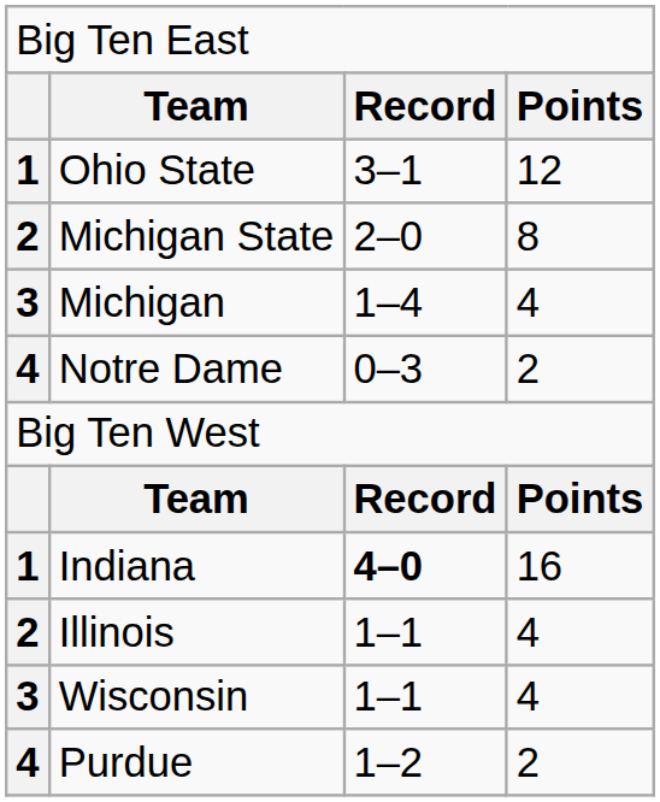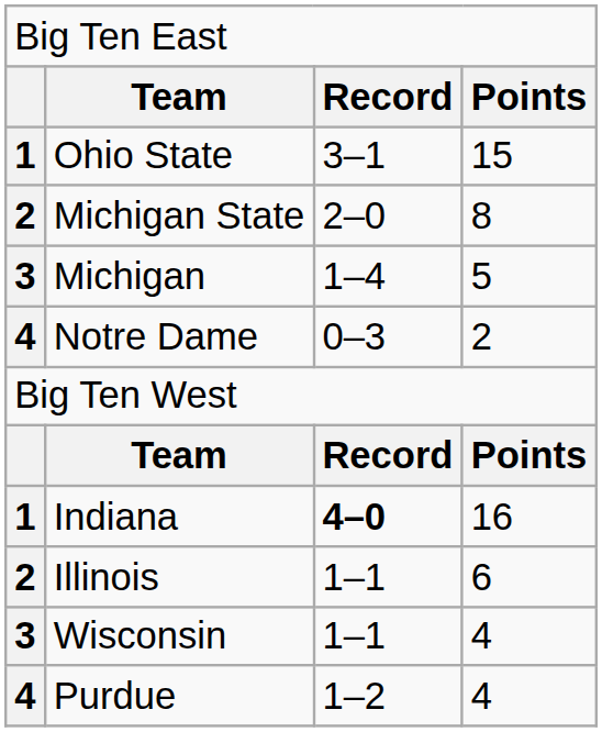Ohio State | column 4: 12 -> 15
Michigan | column 4: 4 -> 5
Illinois | column 4: 4 -> 6
Purdue | column 4: 2 -> 4
